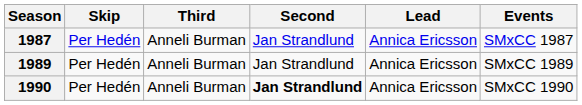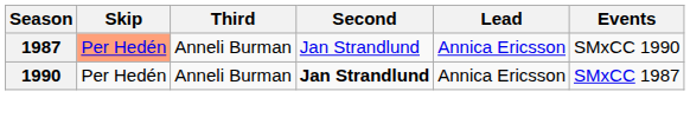1987 | Skip: no background -> lightsalmon background
1987 | Events: SMxCC 1987 -> SMxCC 1990
- row: 1989 | Per Hedén | Anneli Burman | Jan Strandlund | Annica Ericsson | SMxCC 1989
1990 | Events: SMxCC 1990 -> SMxCC 1987
